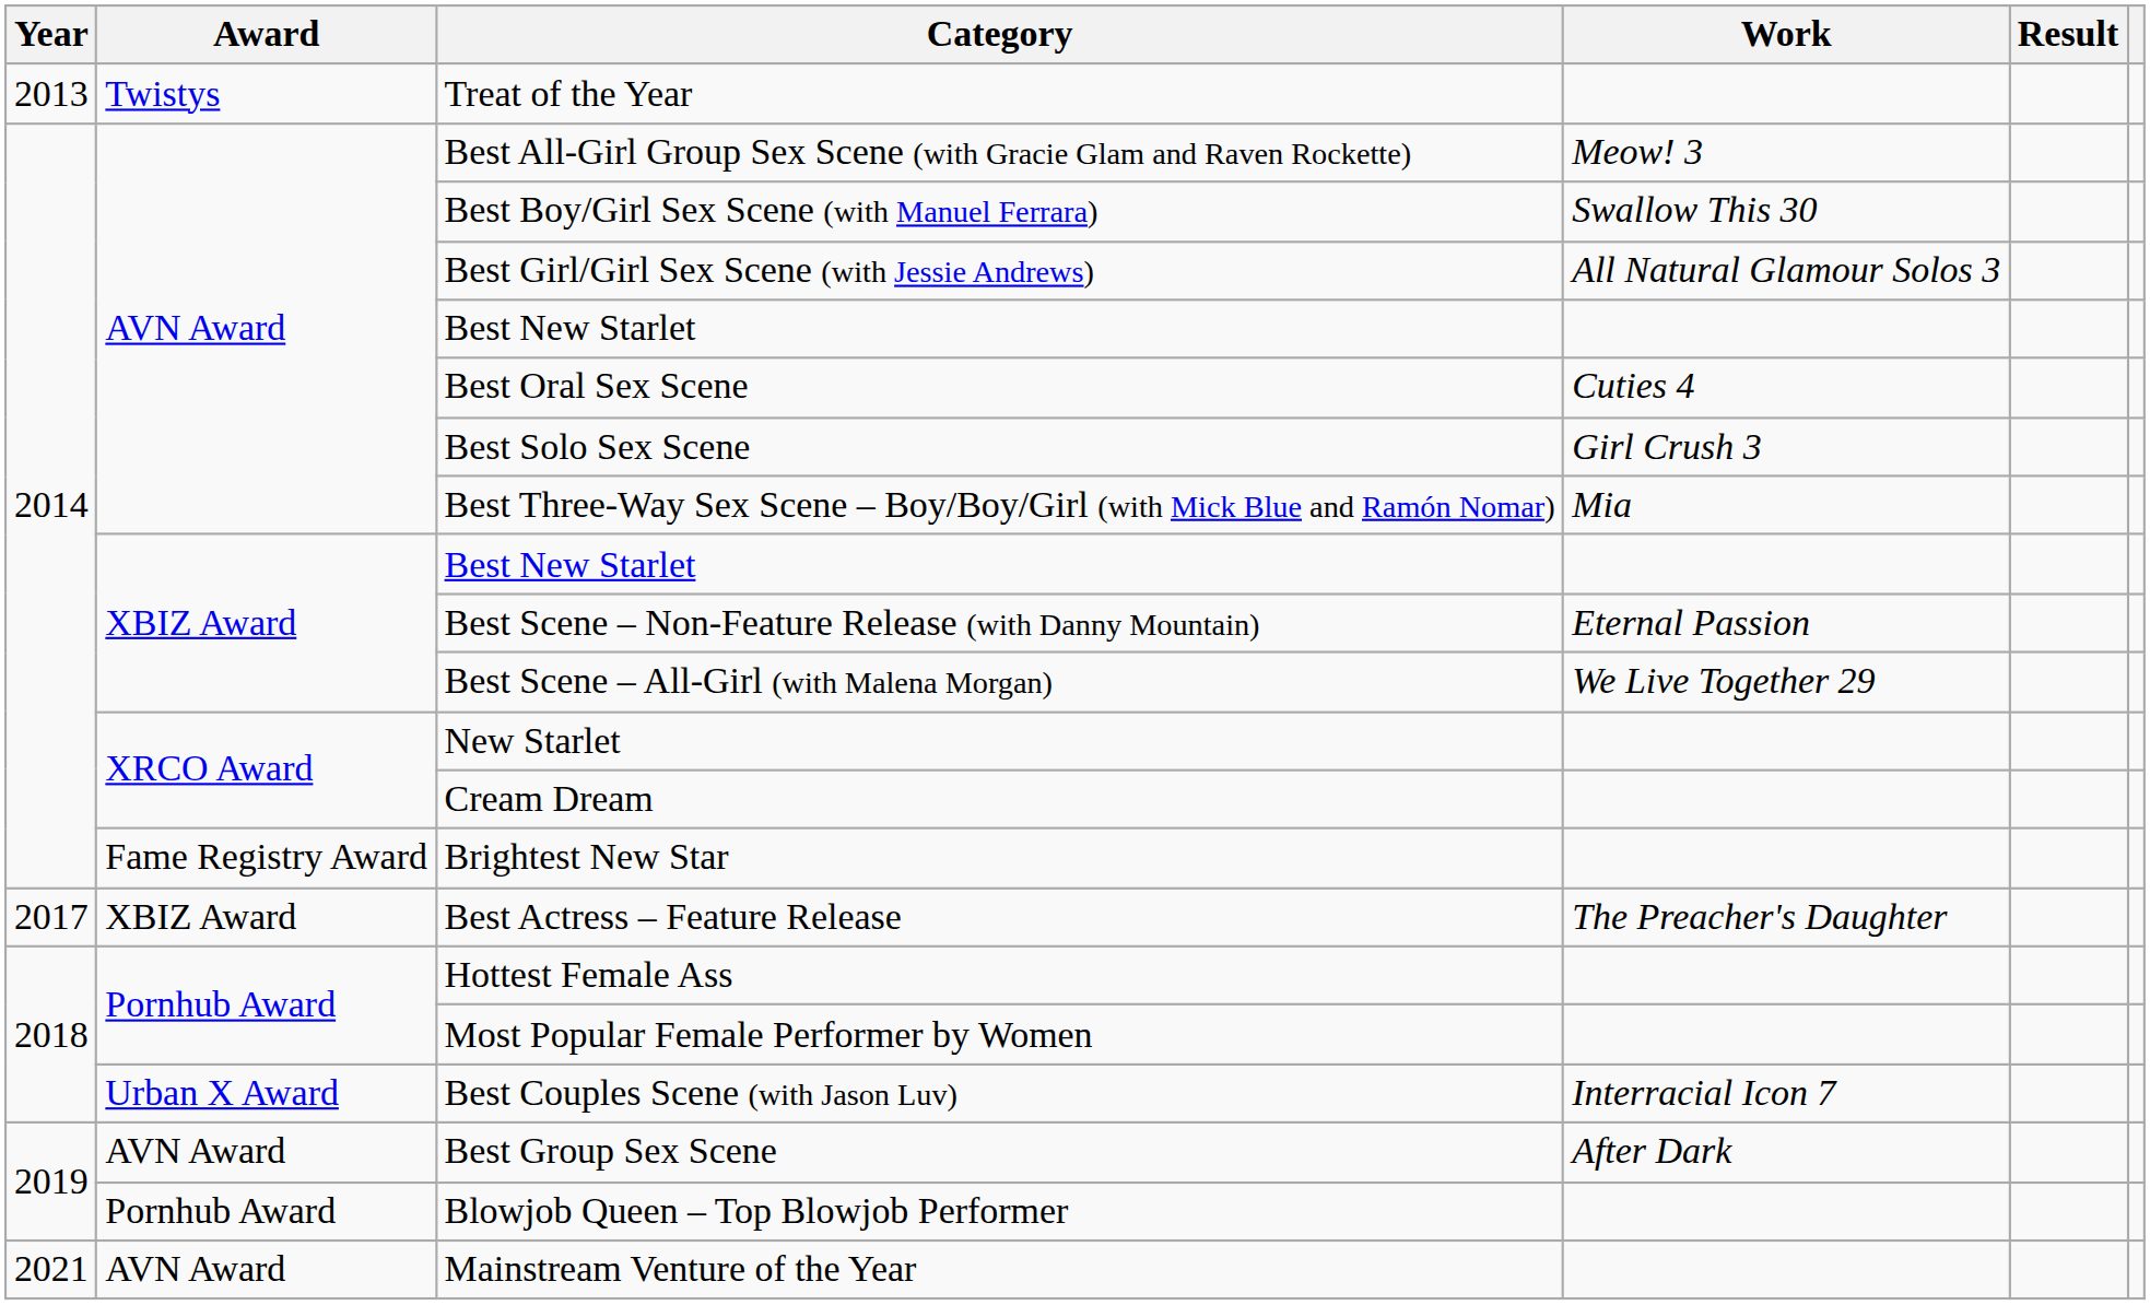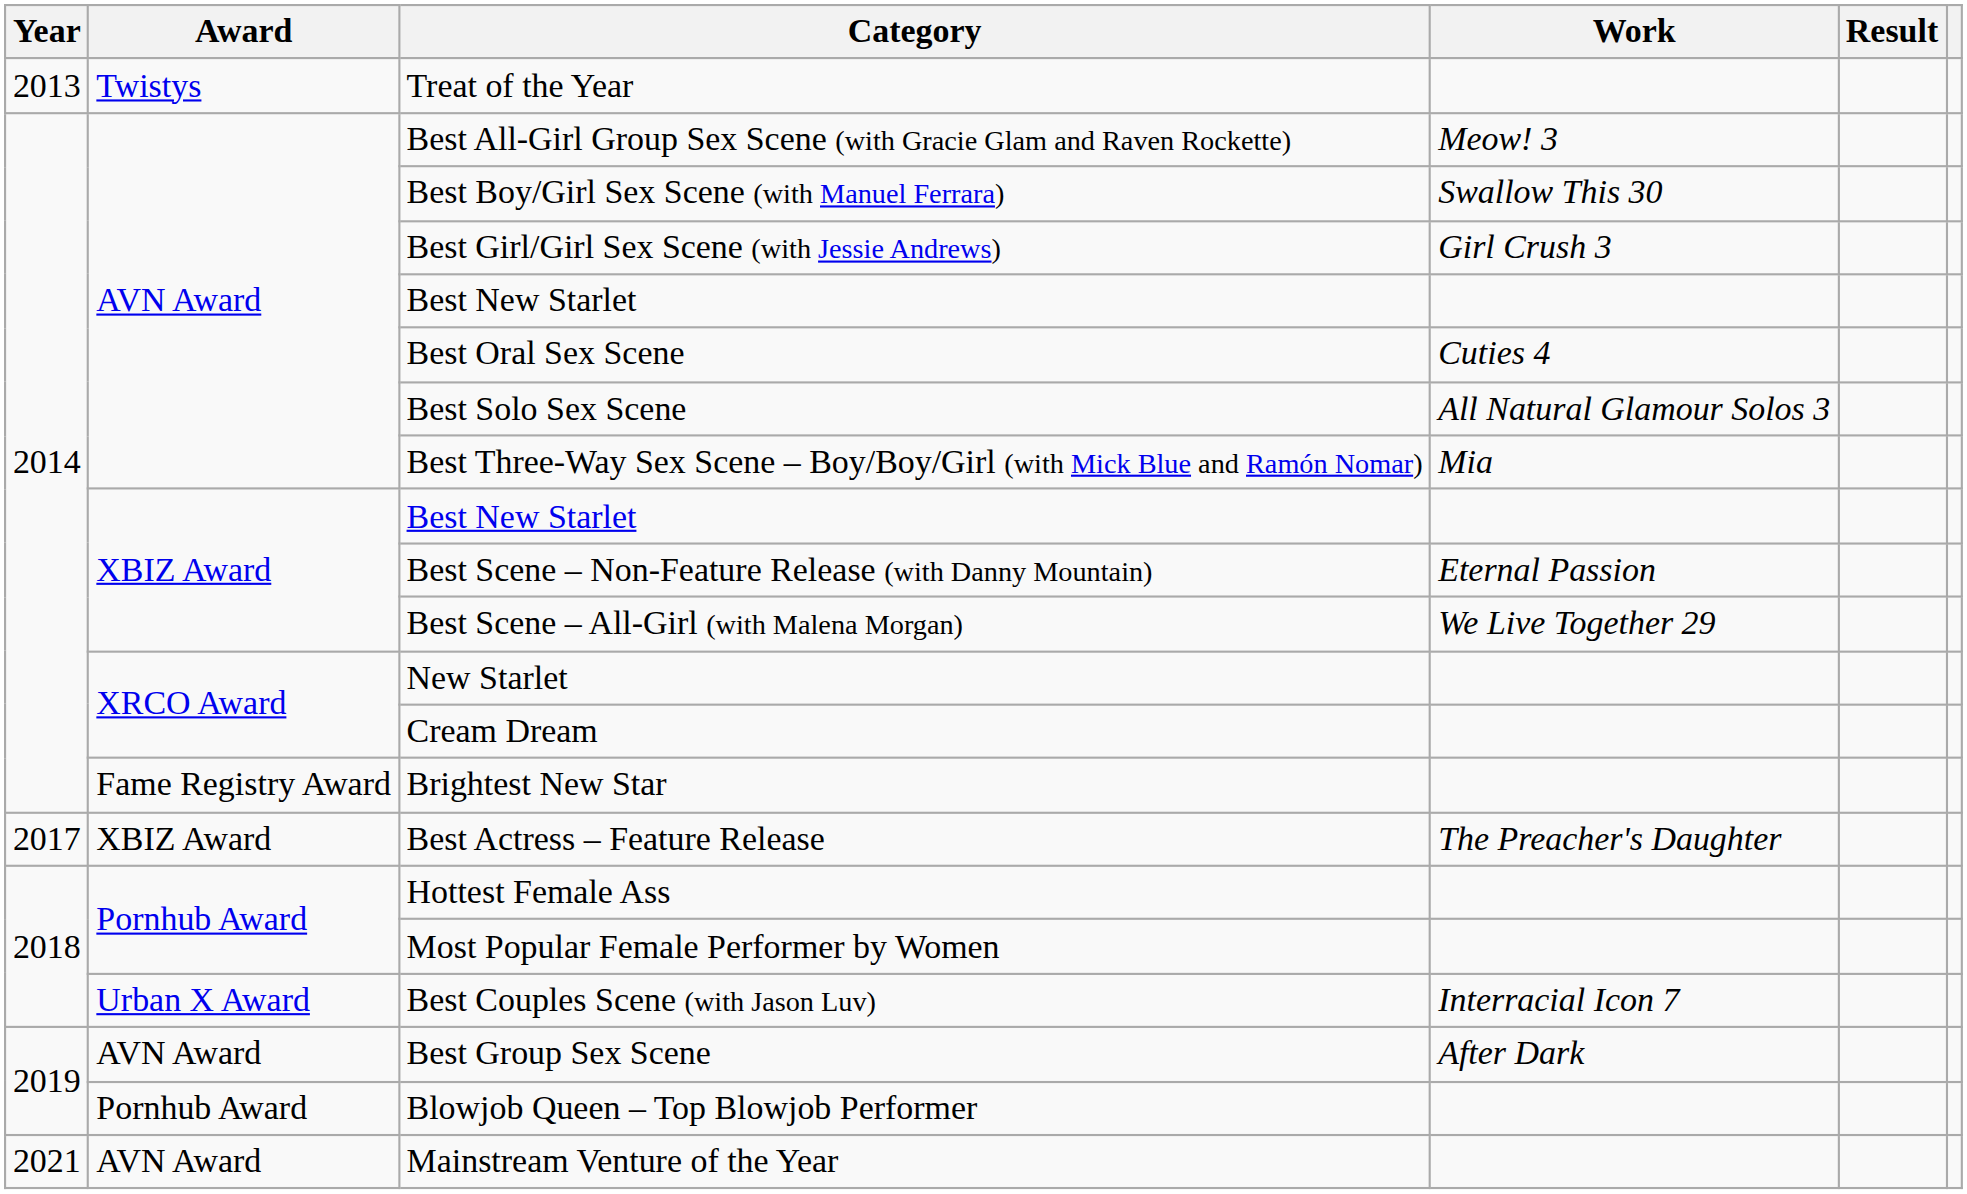Best Girl/Girl Sex Scene (with Jessie Andrews) | Work: All Natural Glamour Solos 3 -> Girl Crush 3
Best Solo Sex Scene | Work: Girl Crush 3 -> All Natural Glamour Solos 3
